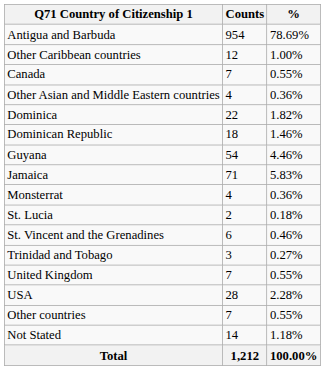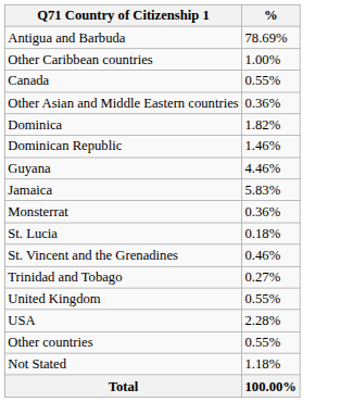- column: Counts | 954 | 12 | 7 | 4 | 22 | 18 | 54 | 71 | 4 | 2 | 6 | 3 | 7 | 28 | 7 | 14 | 1,212
